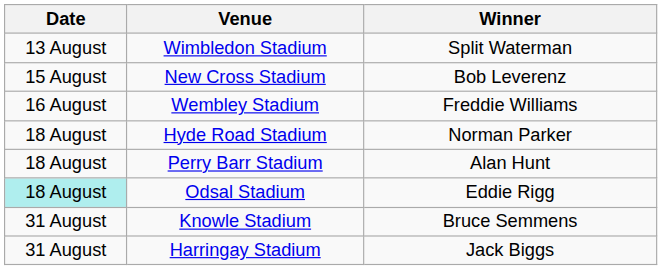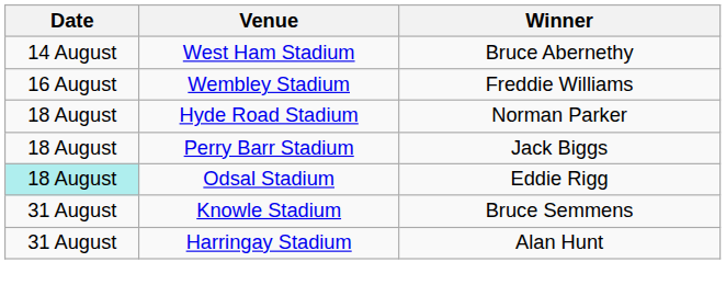- row: 13 August | Wimbledon Stadium | Split Waterman
+ row: 14 August | West Ham Stadium | Bruce Abernethy
- row: 15 August | New Cross Stadium | Bob Leverenz
Perry Barr Stadium | Winner: Alan Hunt -> Jack Biggs
Harringay Stadium | Winner: Jack Biggs -> Alan Hunt
